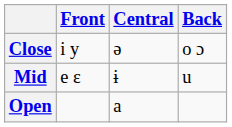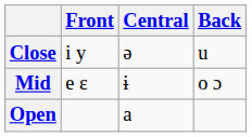Close | Back: o ɔ -> u
Mid | Back: u -> o ɔ
